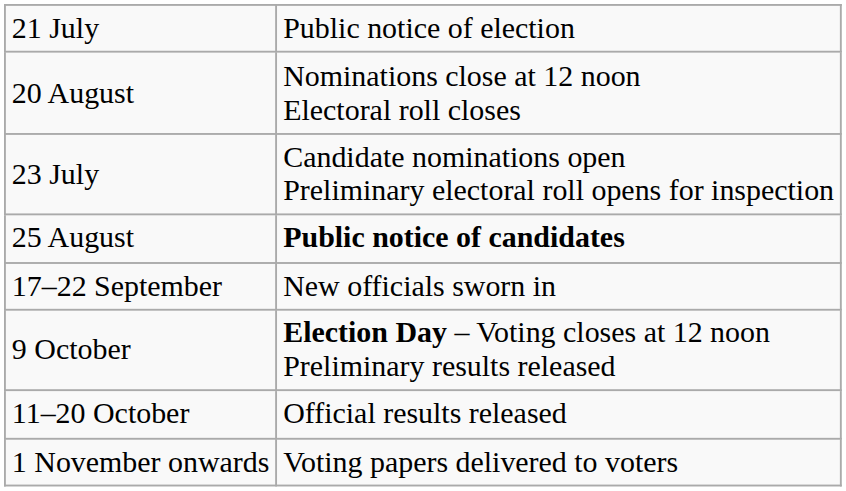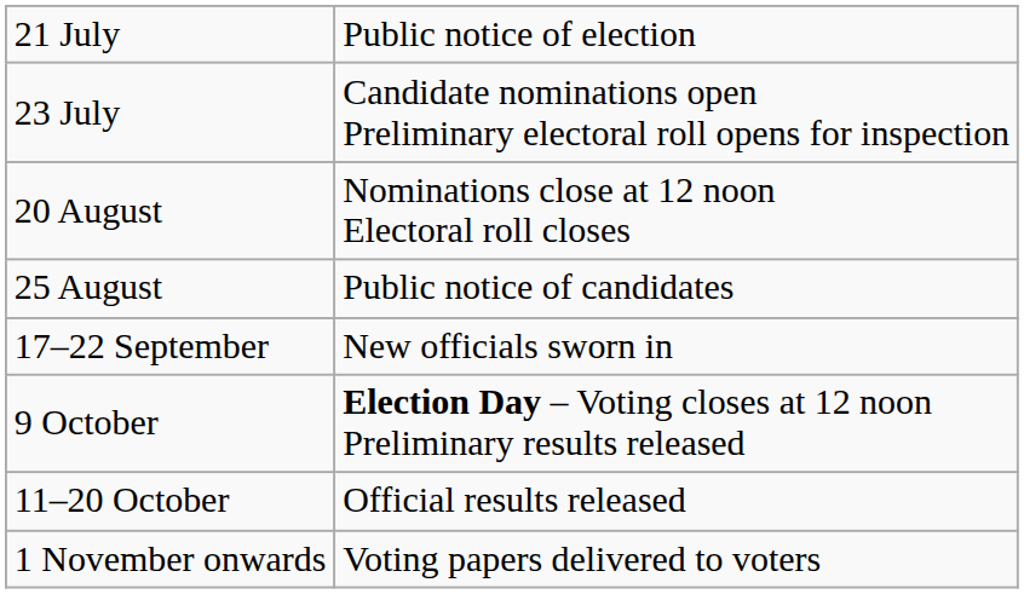rows swapped: 23 July <-> 20 August
25 August | column 2: bold -> normal
